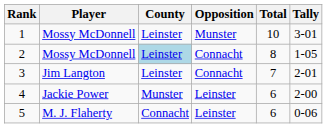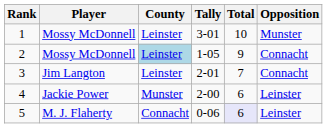columns swapped: Tally <-> Opposition
2 | Total: 8 -> 9
5 | Total: no background -> lavender background
